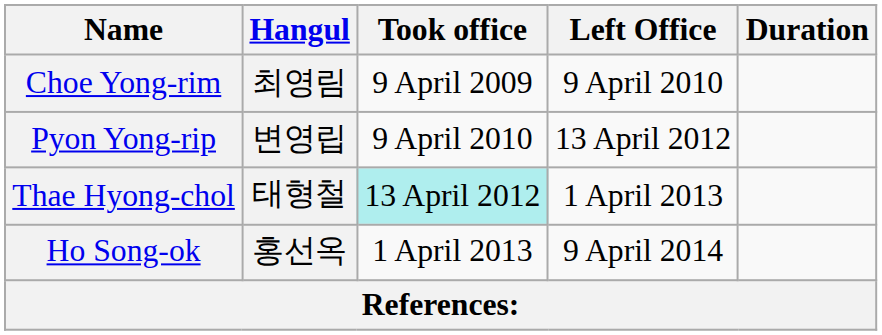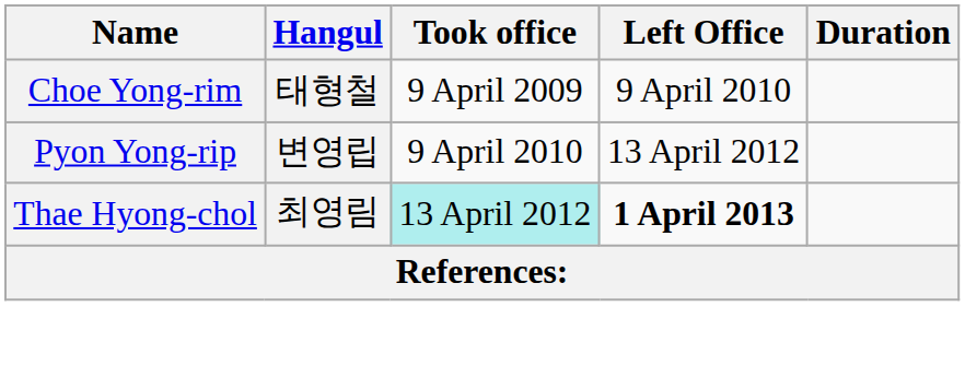Choe Yong-rim | Hangul: 최영림 -> 태형철
Thae Hyong-chol | Hangul: 태형철 -> 최영림
Thae Hyong-chol | Left Office: normal -> bold
- row: Ho Song-ok | 홍선옥 | 1 April 2013 | 9 April 2014
